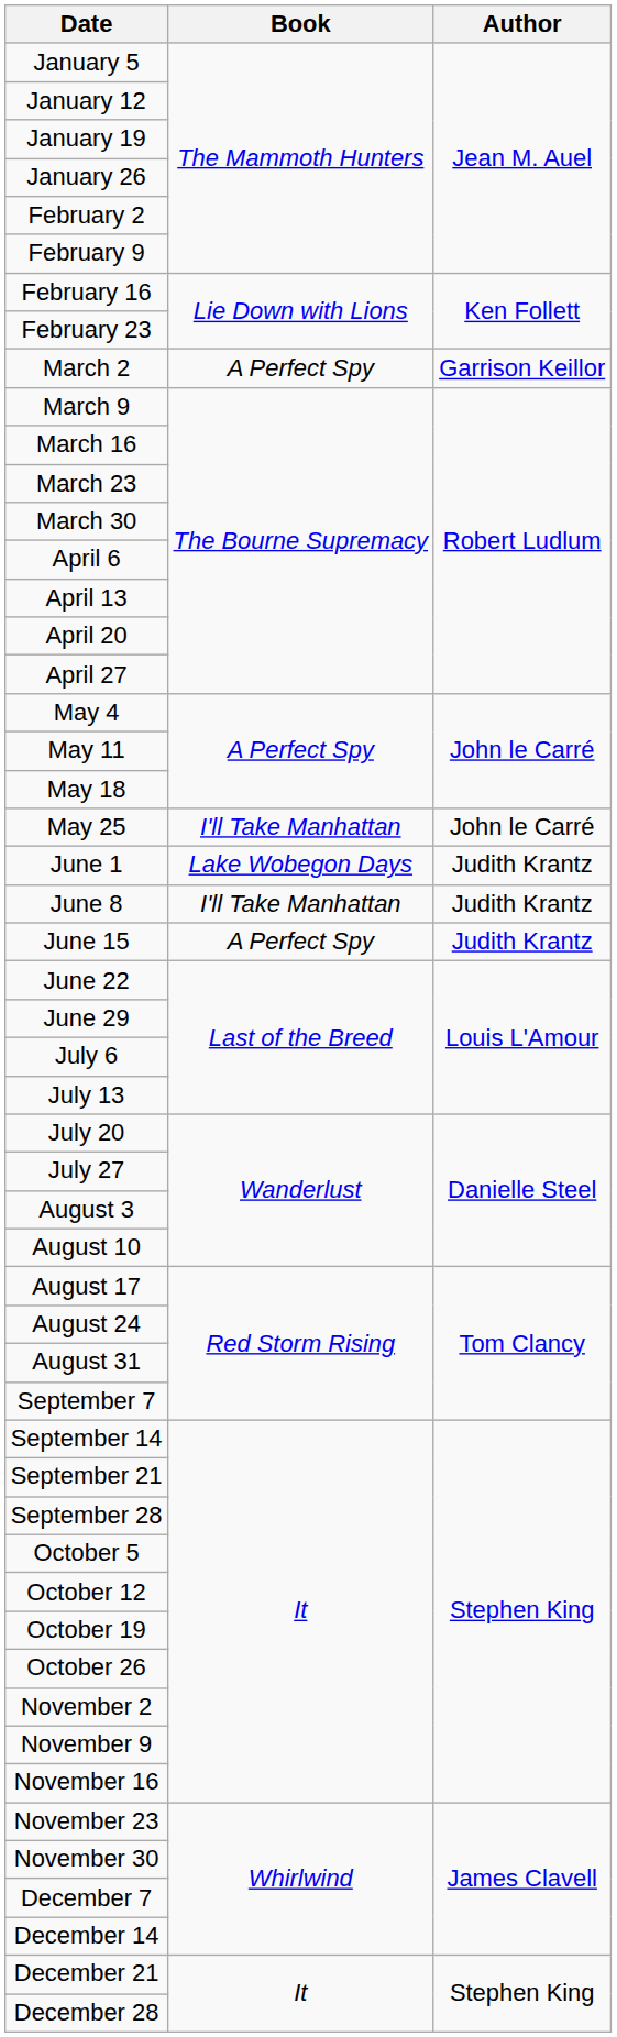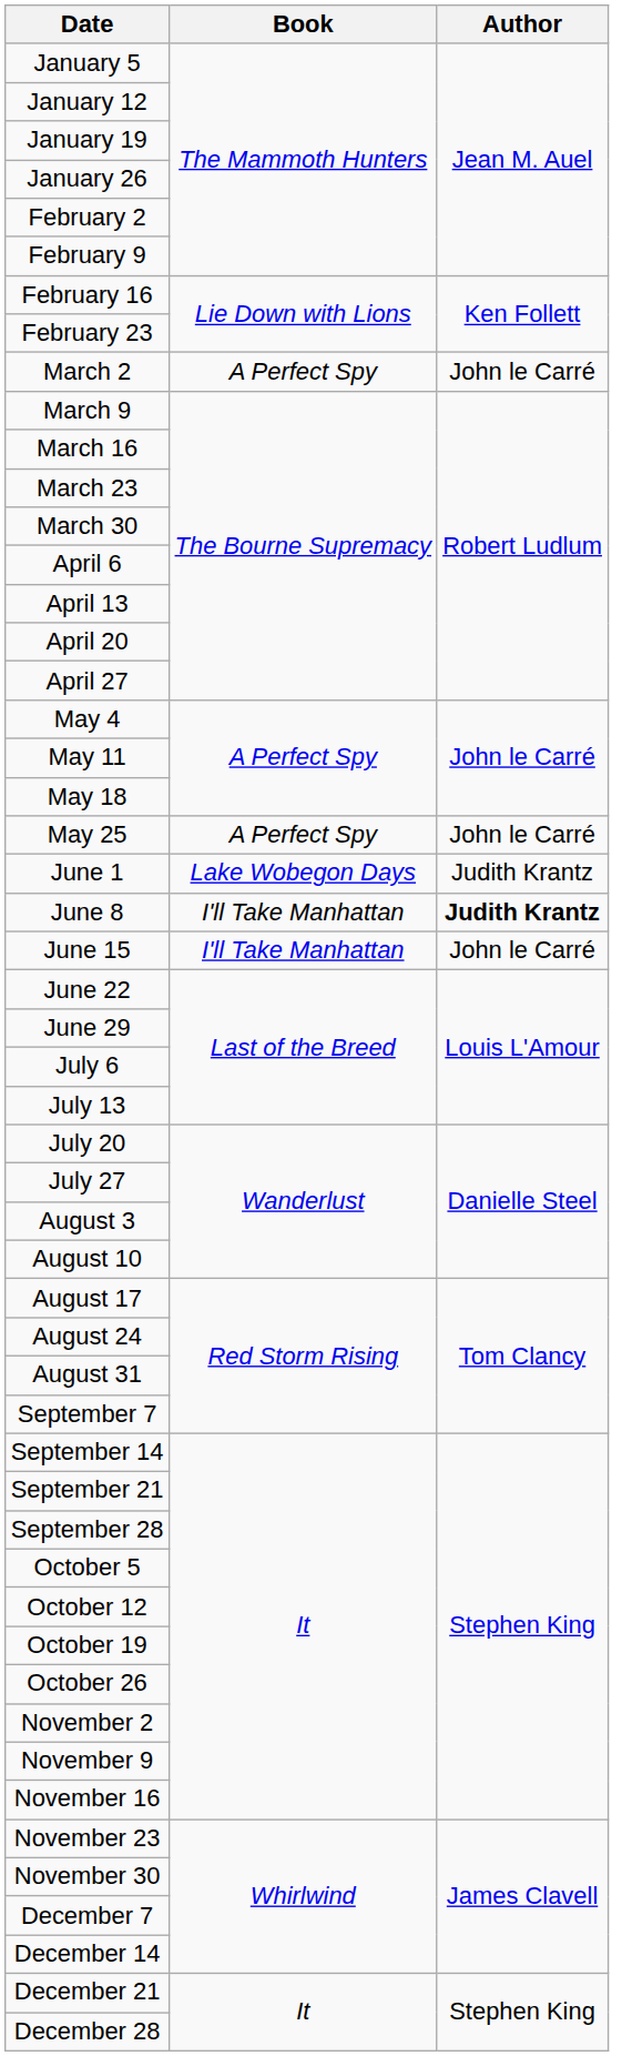March 2 | Author: Garrison Keillor -> John le Carré
May 25 | Book: I'll Take Manhattan -> A Perfect Spy
June 8 | Author: normal -> bold
June 15 | Book: A Perfect Spy -> I'll Take Manhattan
June 15 | Author: Judith Krantz -> John le Carré
